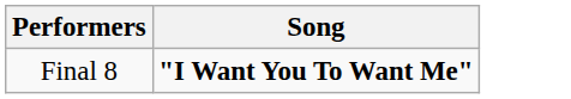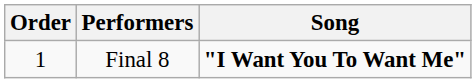+ column: Order | 1
